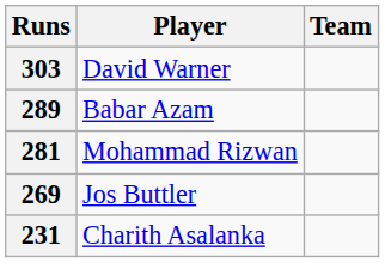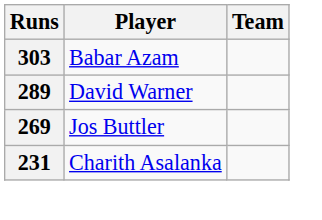303 | Player: David Warner -> Babar Azam
289 | Player: Babar Azam -> David Warner
- row: 281 | Mohammad Rizwan
